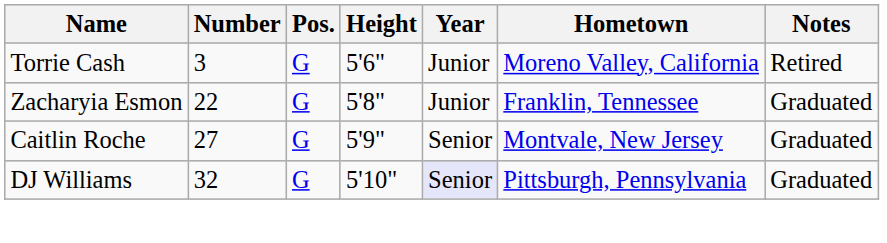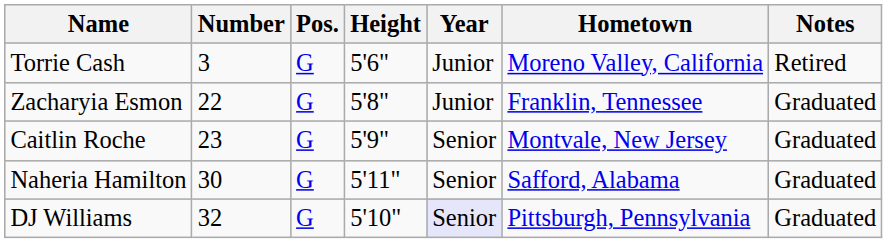Caitlin Roche | Number: 27 -> 23
+ row: Naheria Hamilton | 30 | G | 5'11" | Senior | Safford, Alabama | Graduated
